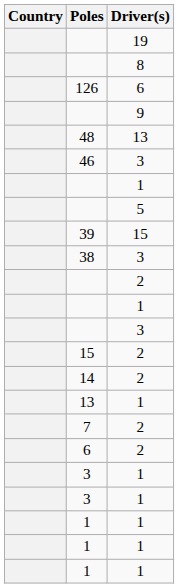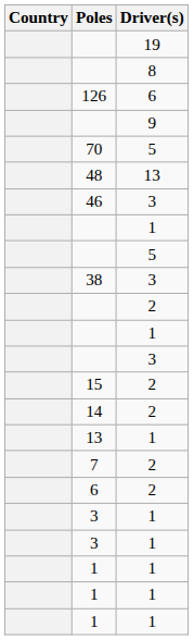+ row: 70 | 5
- row: 39 | 15
